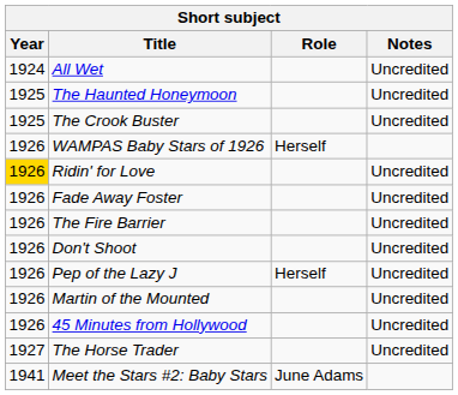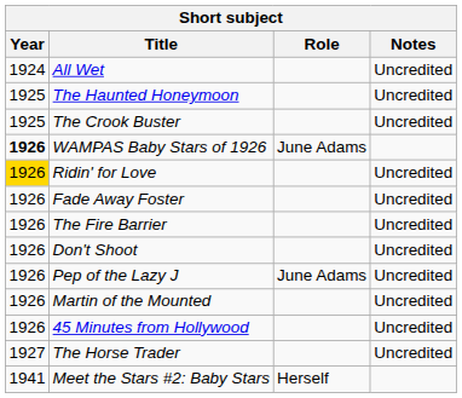WAMPAS Baby Stars of 1926 | Year: normal -> bold
WAMPAS Baby Stars of 1926 | Role: Herself -> June Adams
Pep of the Lazy J | Role: Herself -> June Adams
Meet the Stars #2: Baby Stars | Role: June Adams -> Herself
